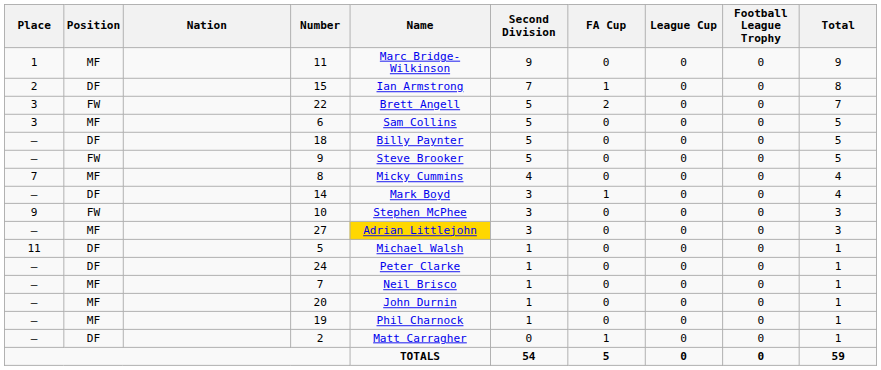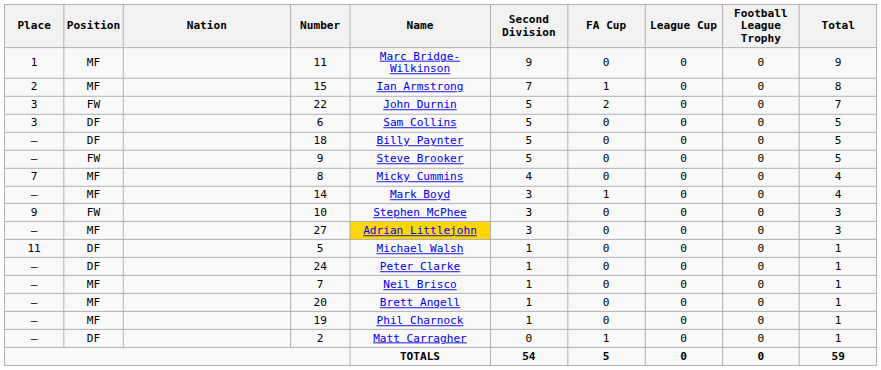15 | Position: DF -> MF
22 | Name: Brett Angell -> John Durnin
6 | Position: MF -> DF
14 | Position: DF -> MF
20 | Name: John Durnin -> Brett Angell
